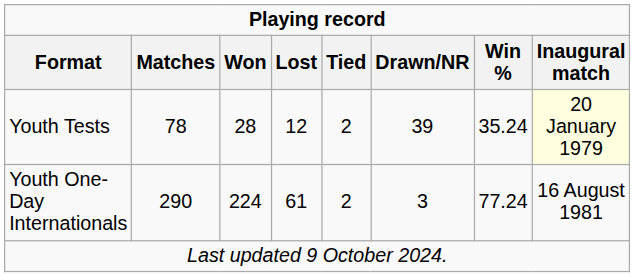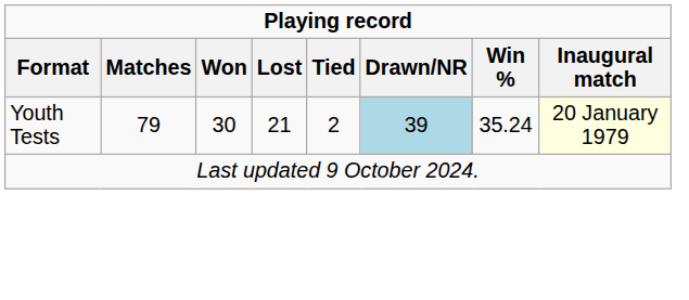Youth Tests | Matches: 78 -> 79
Youth Tests | Won: 28 -> 30
Youth Tests | Lost: 12 -> 21
Youth Tests | Drawn/NR: no background -> lightblue background
- row: Youth One-Day Internationals | 290 | 224 | 61 | 2 | 3 | 77.24 | 16 August 1981
